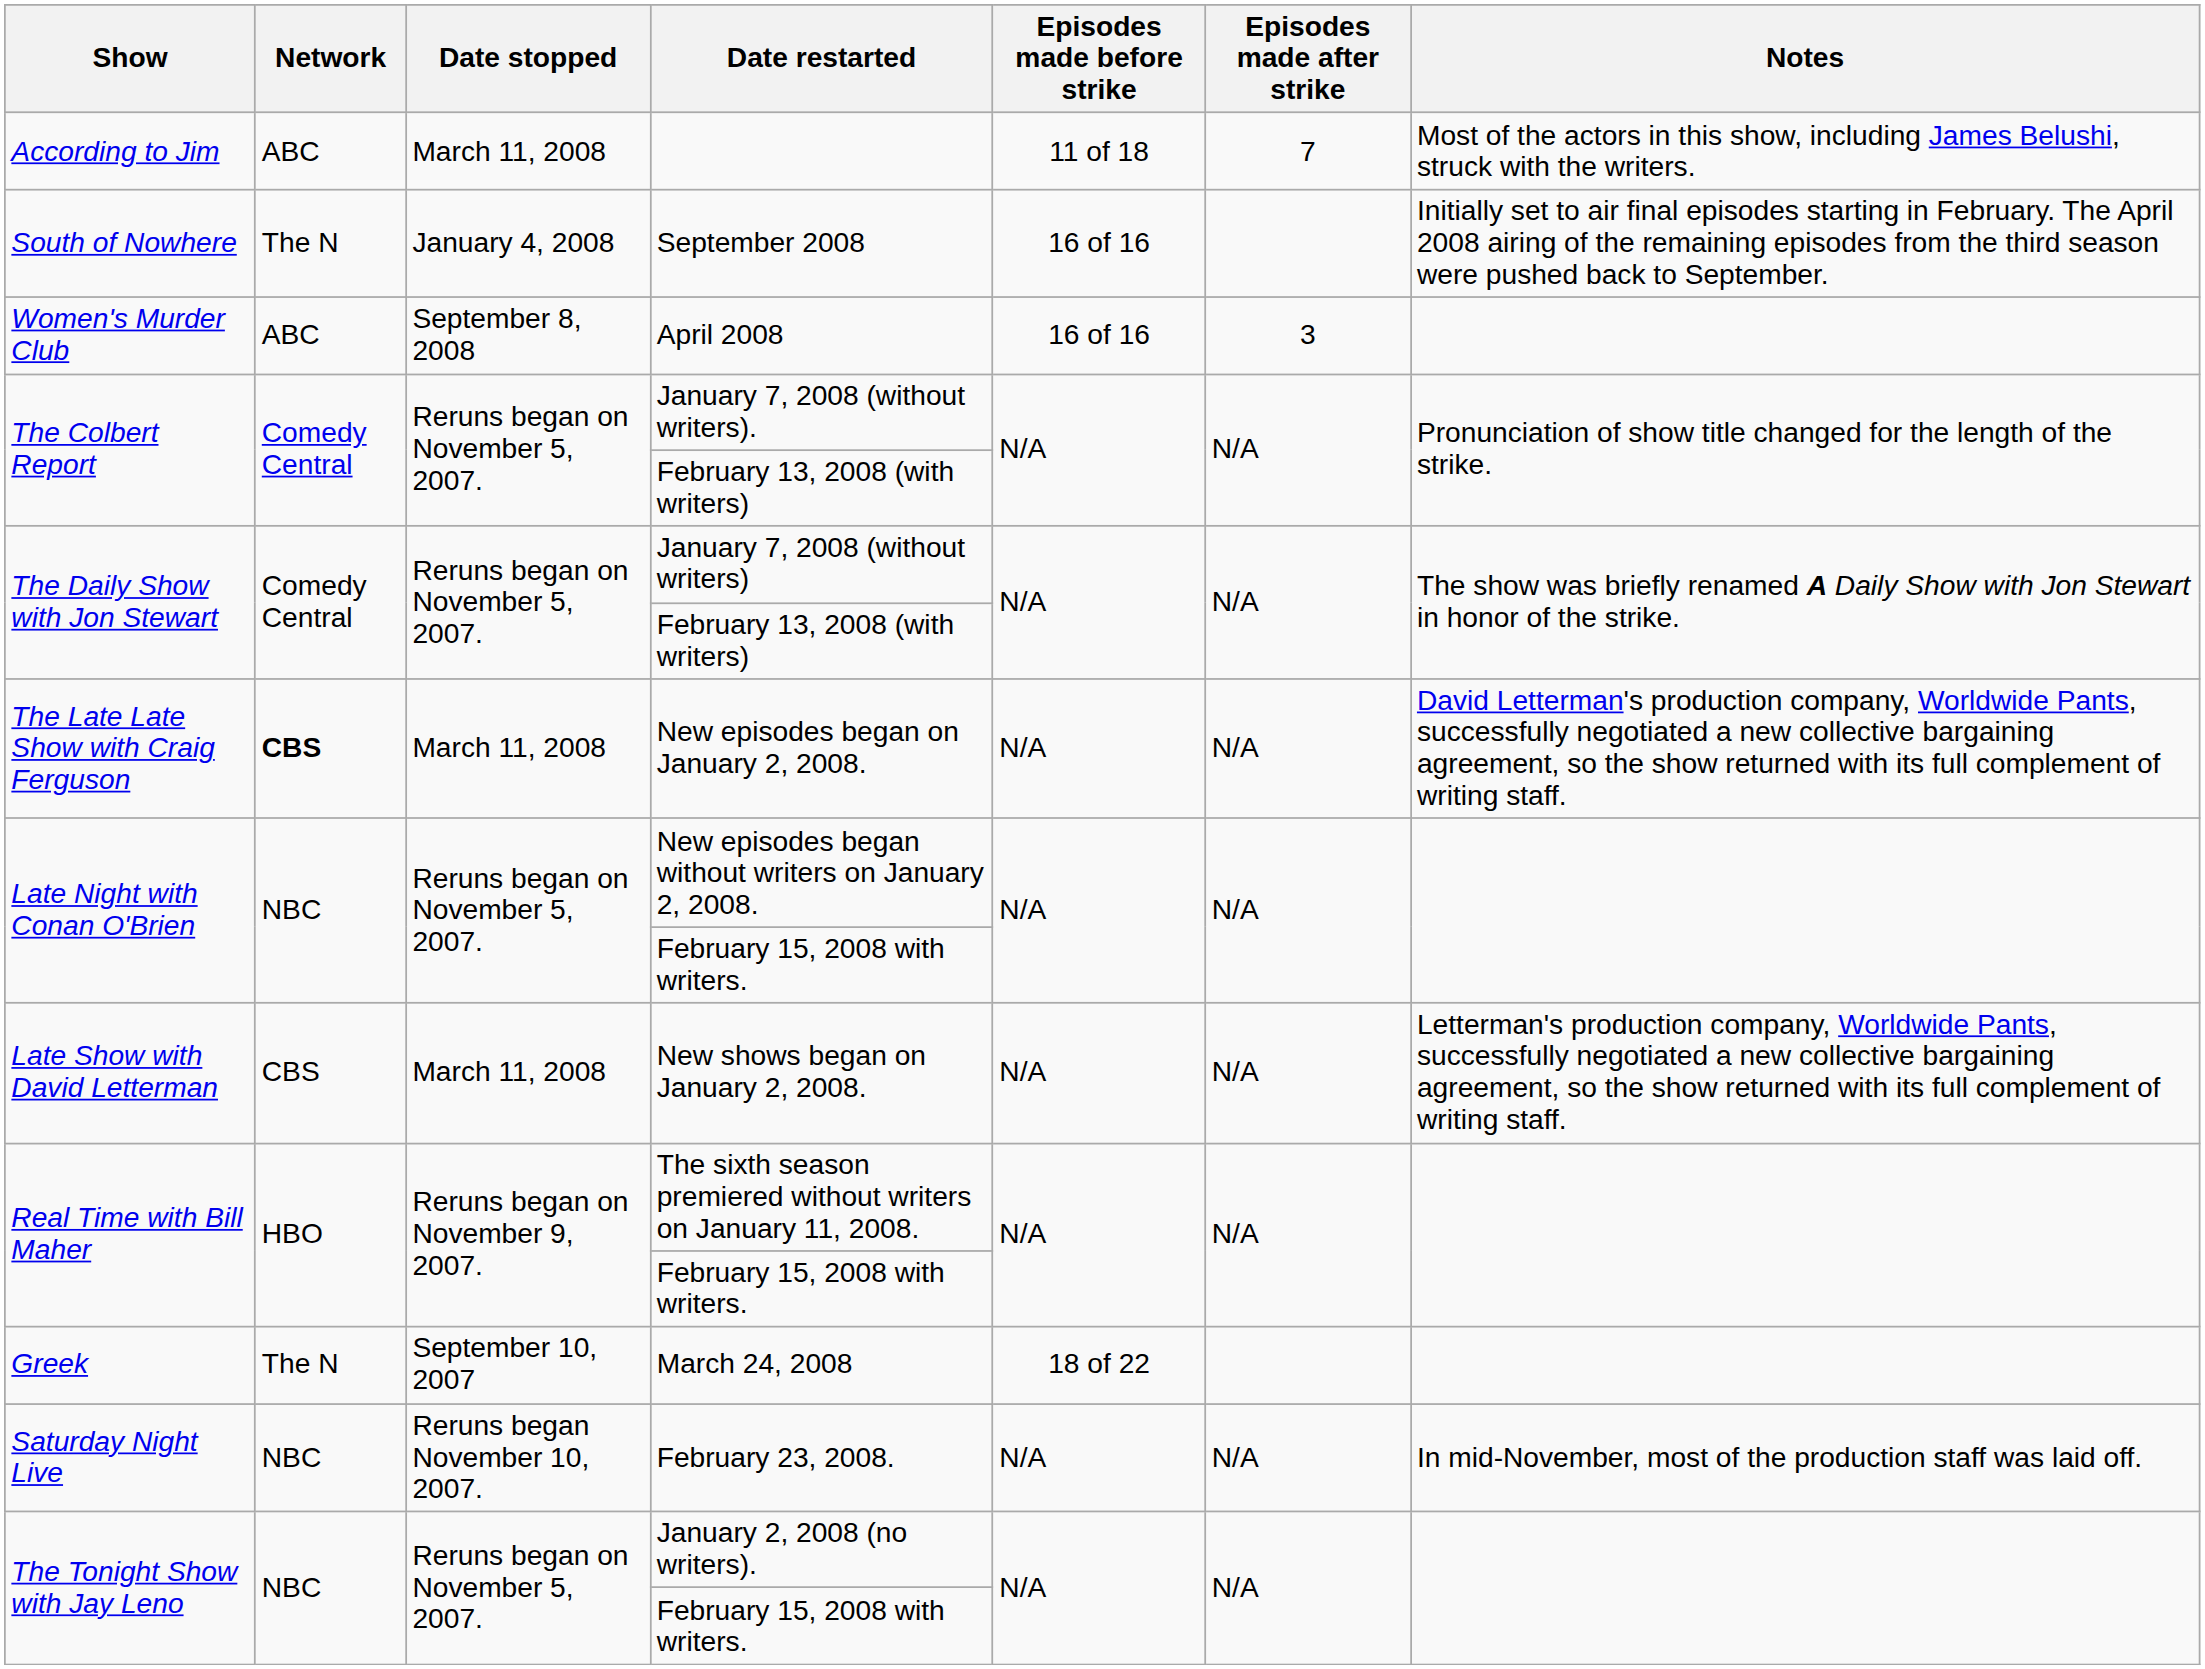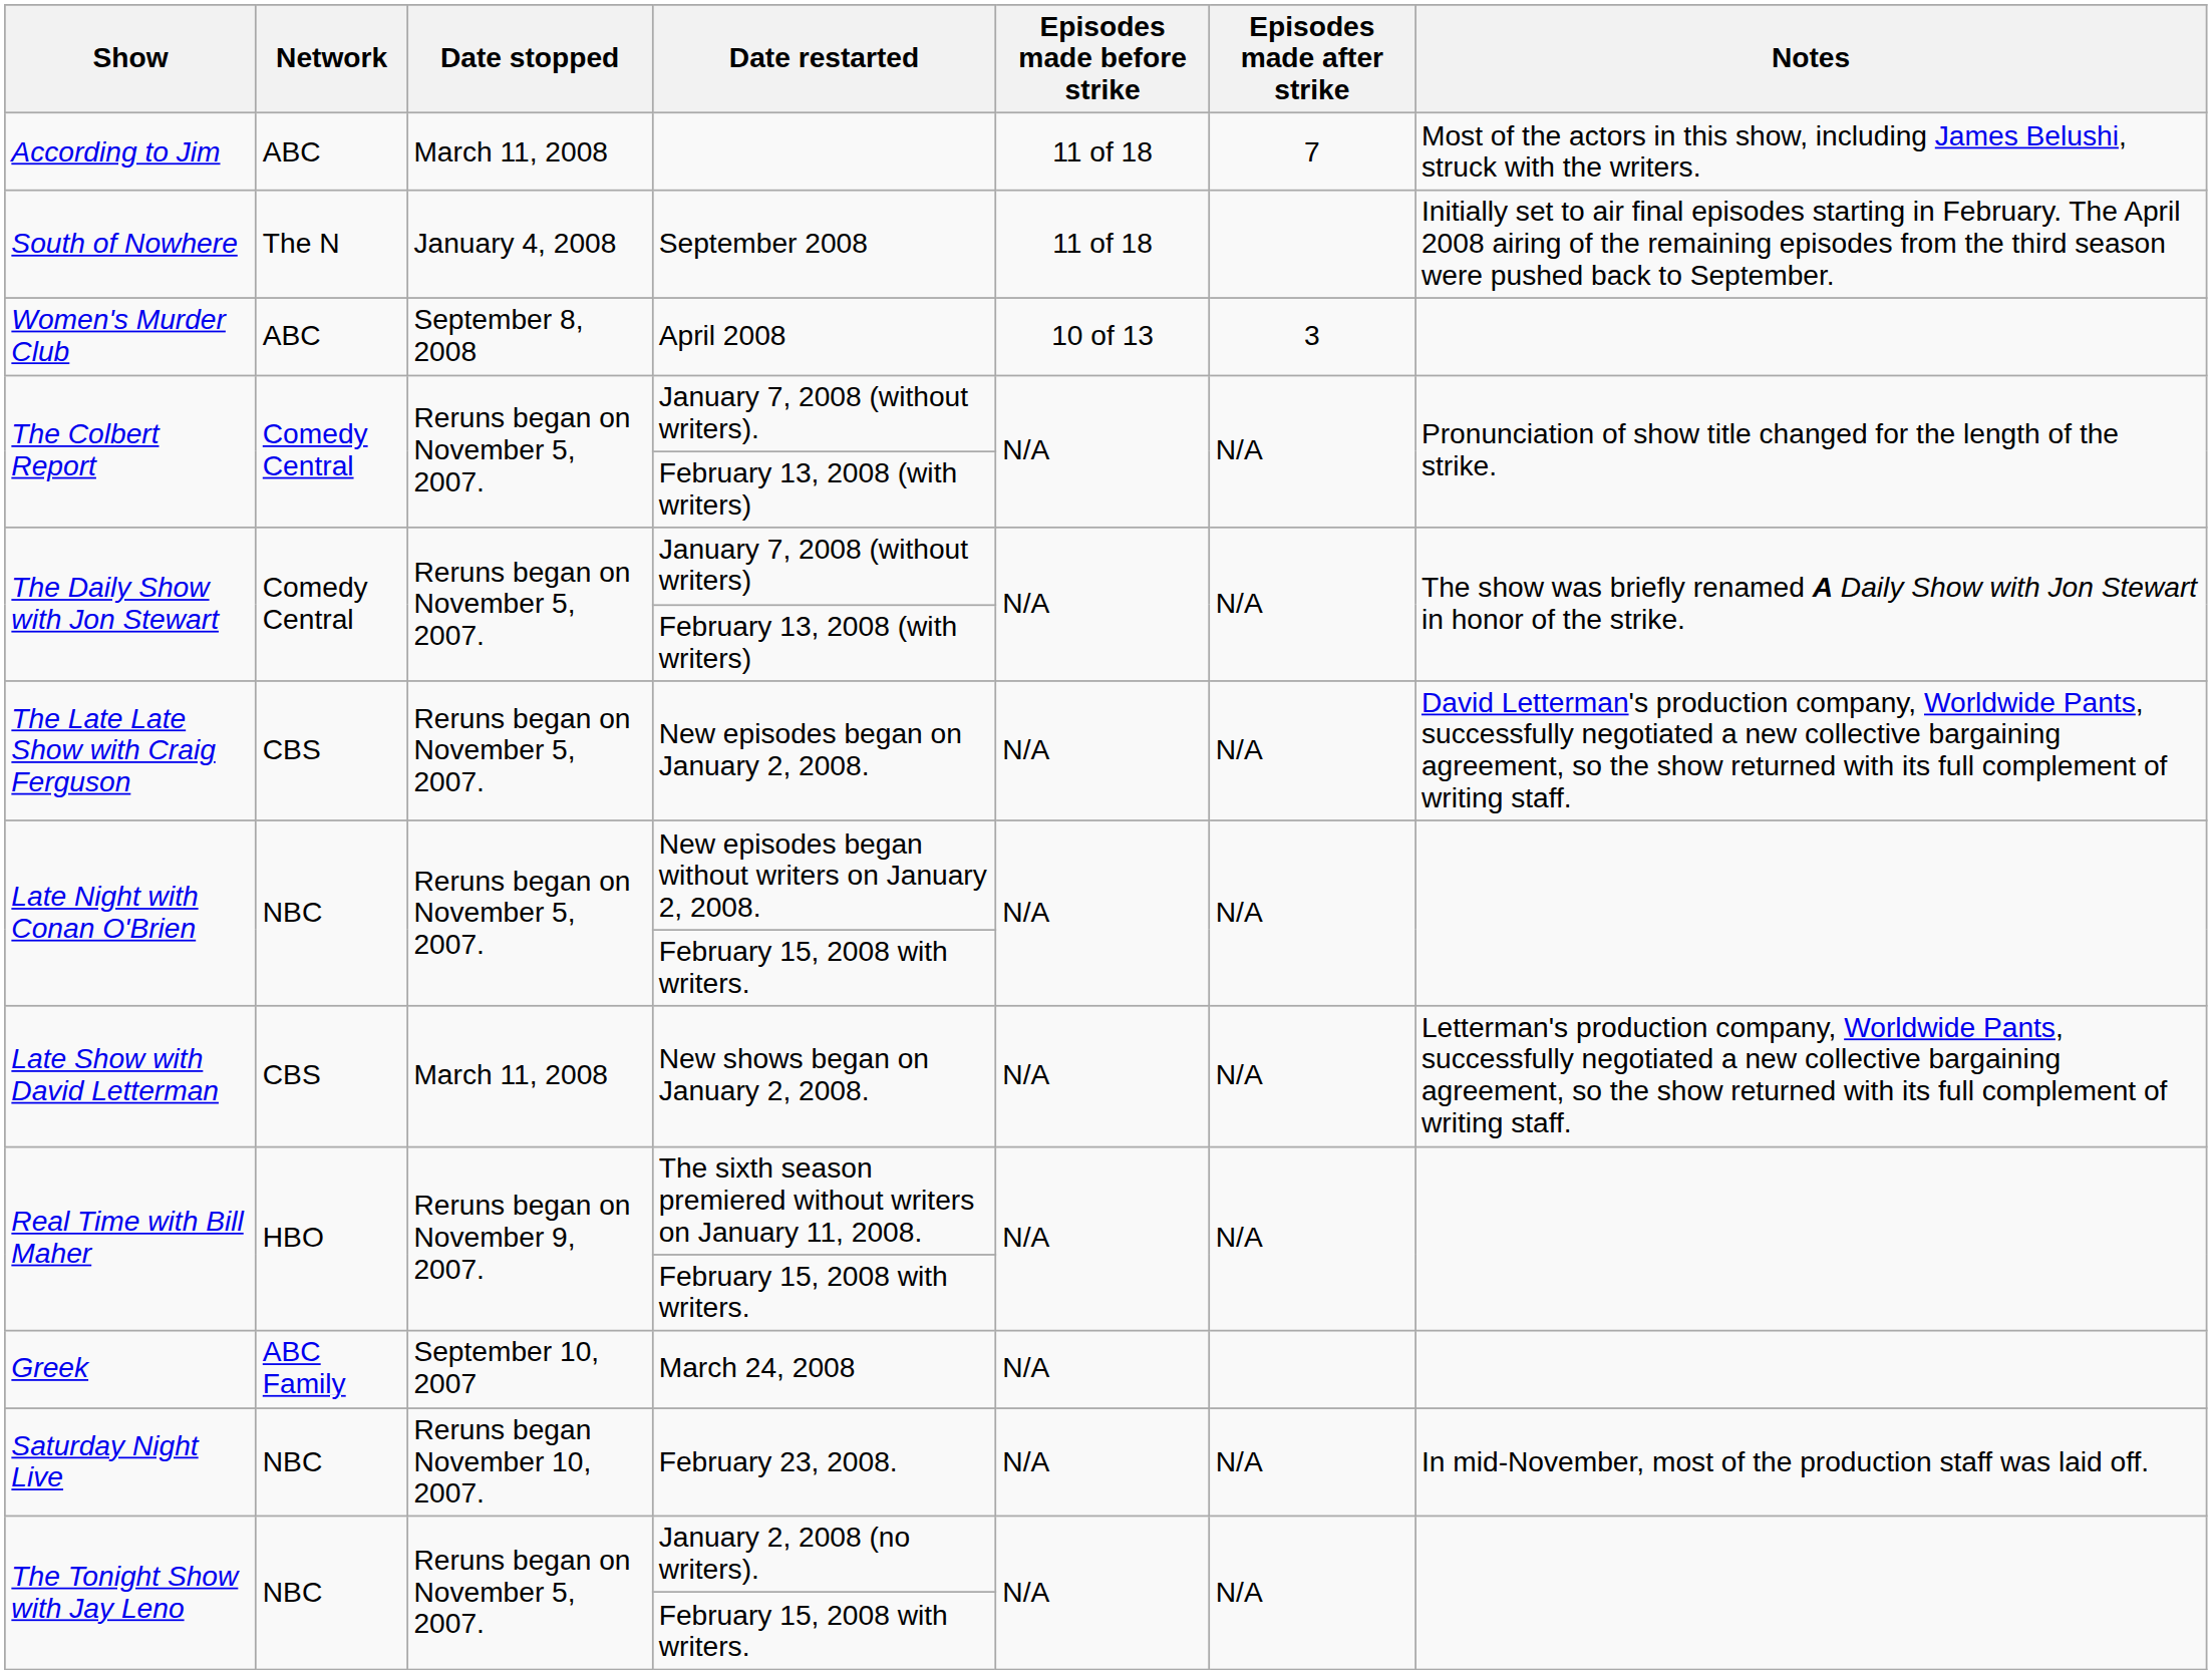September 2008 | Episodes made before strike: 16 of 16 -> 11 of 18
April 2008 | Episodes made before strike: 16 of 16 -> 10 of 13
New episodes began on January 2, 2008. | Network: bold -> normal
New episodes began on January 2, 2008. | Date stopped: March 11, 2008 -> Reruns began on November 5, 2007.
March 24, 2008 | Network: The N -> ABC Family
March 24, 2008 | Episodes made before strike: 18 of 22 -> N/A
